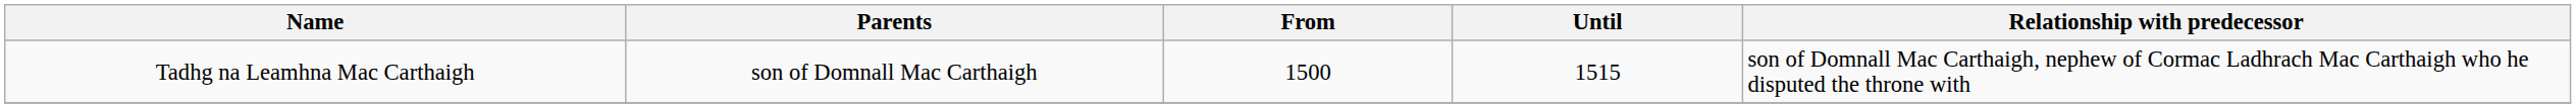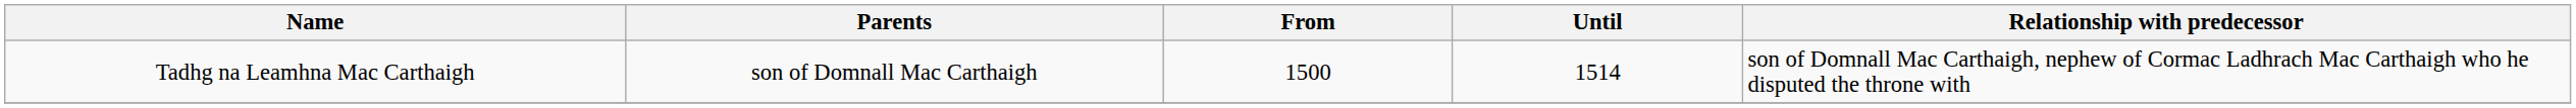Tadhg na Leamhna Mac Carthaigh | Until: 1515 -> 1514
